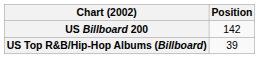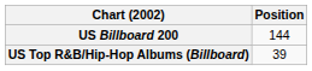US Billboard 200 | Position: 142 -> 144
